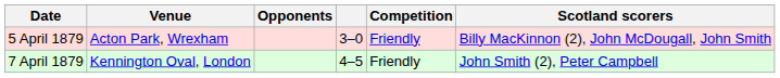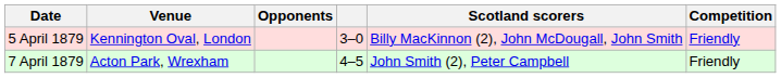columns swapped: Competition <-> Scotland scorers
5 April 1879 | Venue: Acton Park, Wrexham -> Kennington Oval, London
7 April 1879 | Venue: Kennington Oval, London -> Acton Park, Wrexham
